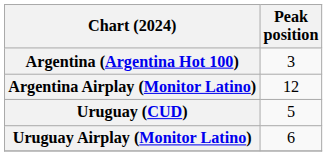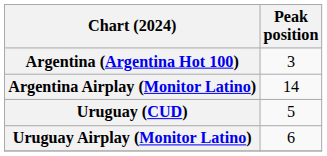Argentina Airplay (Monitor Latino) | Peak position: 12 -> 14
